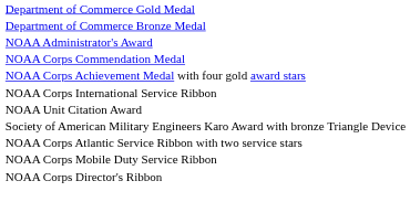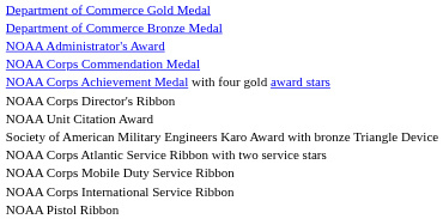rows swapped: NOAA Corps Director's Ribbon <-> NOAA Corps International Service Ribbon
+ row: NOAA Pistol Ribbon
